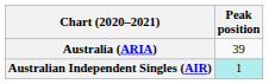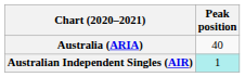Australia (ARIA) | Peak position: 39 -> 40
